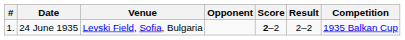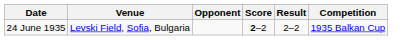- column: # | 1.
